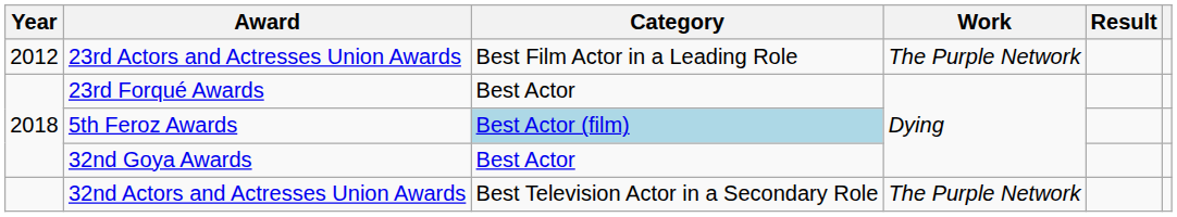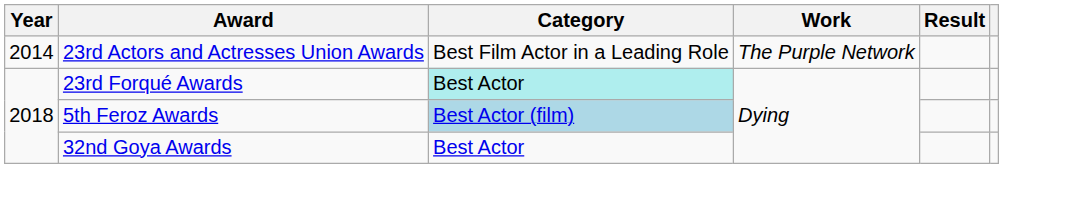23rd Actors and Actresses Union Awards | Year: 2012 -> 2014
23rd Forqué Awards | Category: no background -> paleturquoise background
- row: 32nd Actors and Actresses Union Awards | Best Television Actor in a Secondary Role | The Purple Network
